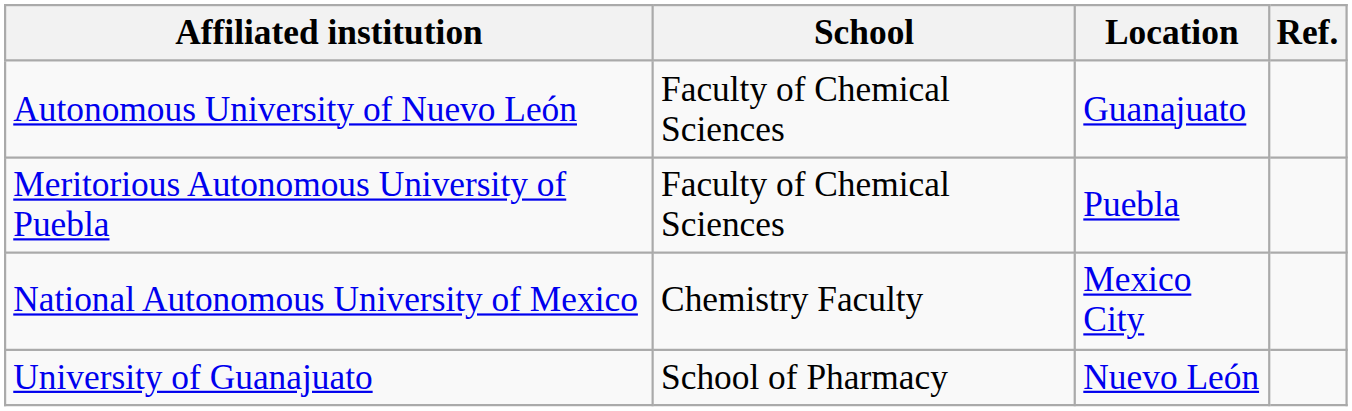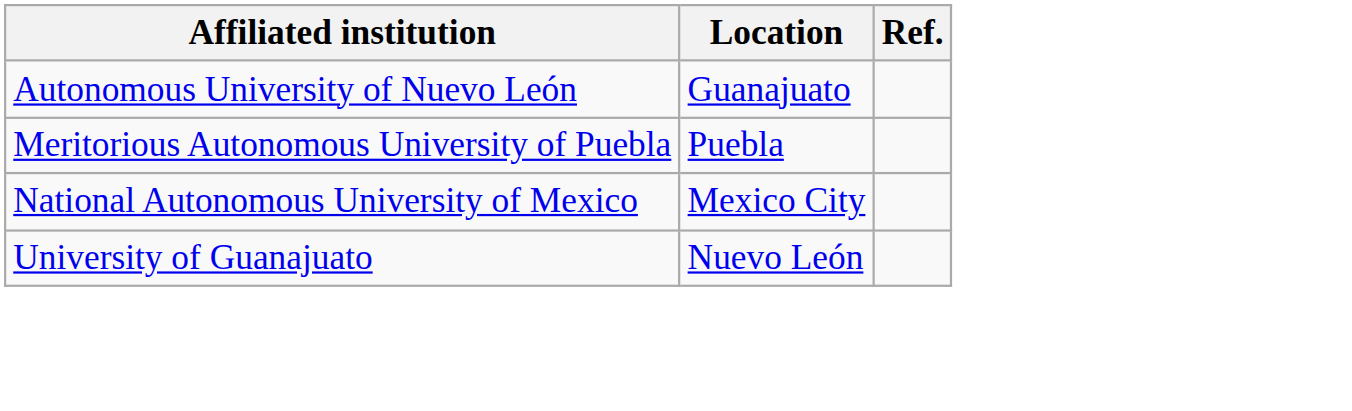- column: School | Faculty of Chemical Sciences | Faculty of Chemical Sciences | Chemistry Faculty | School of Pharmacy
